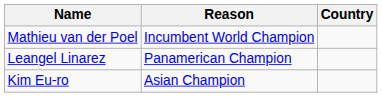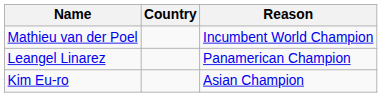columns swapped: Country <-> Reason
